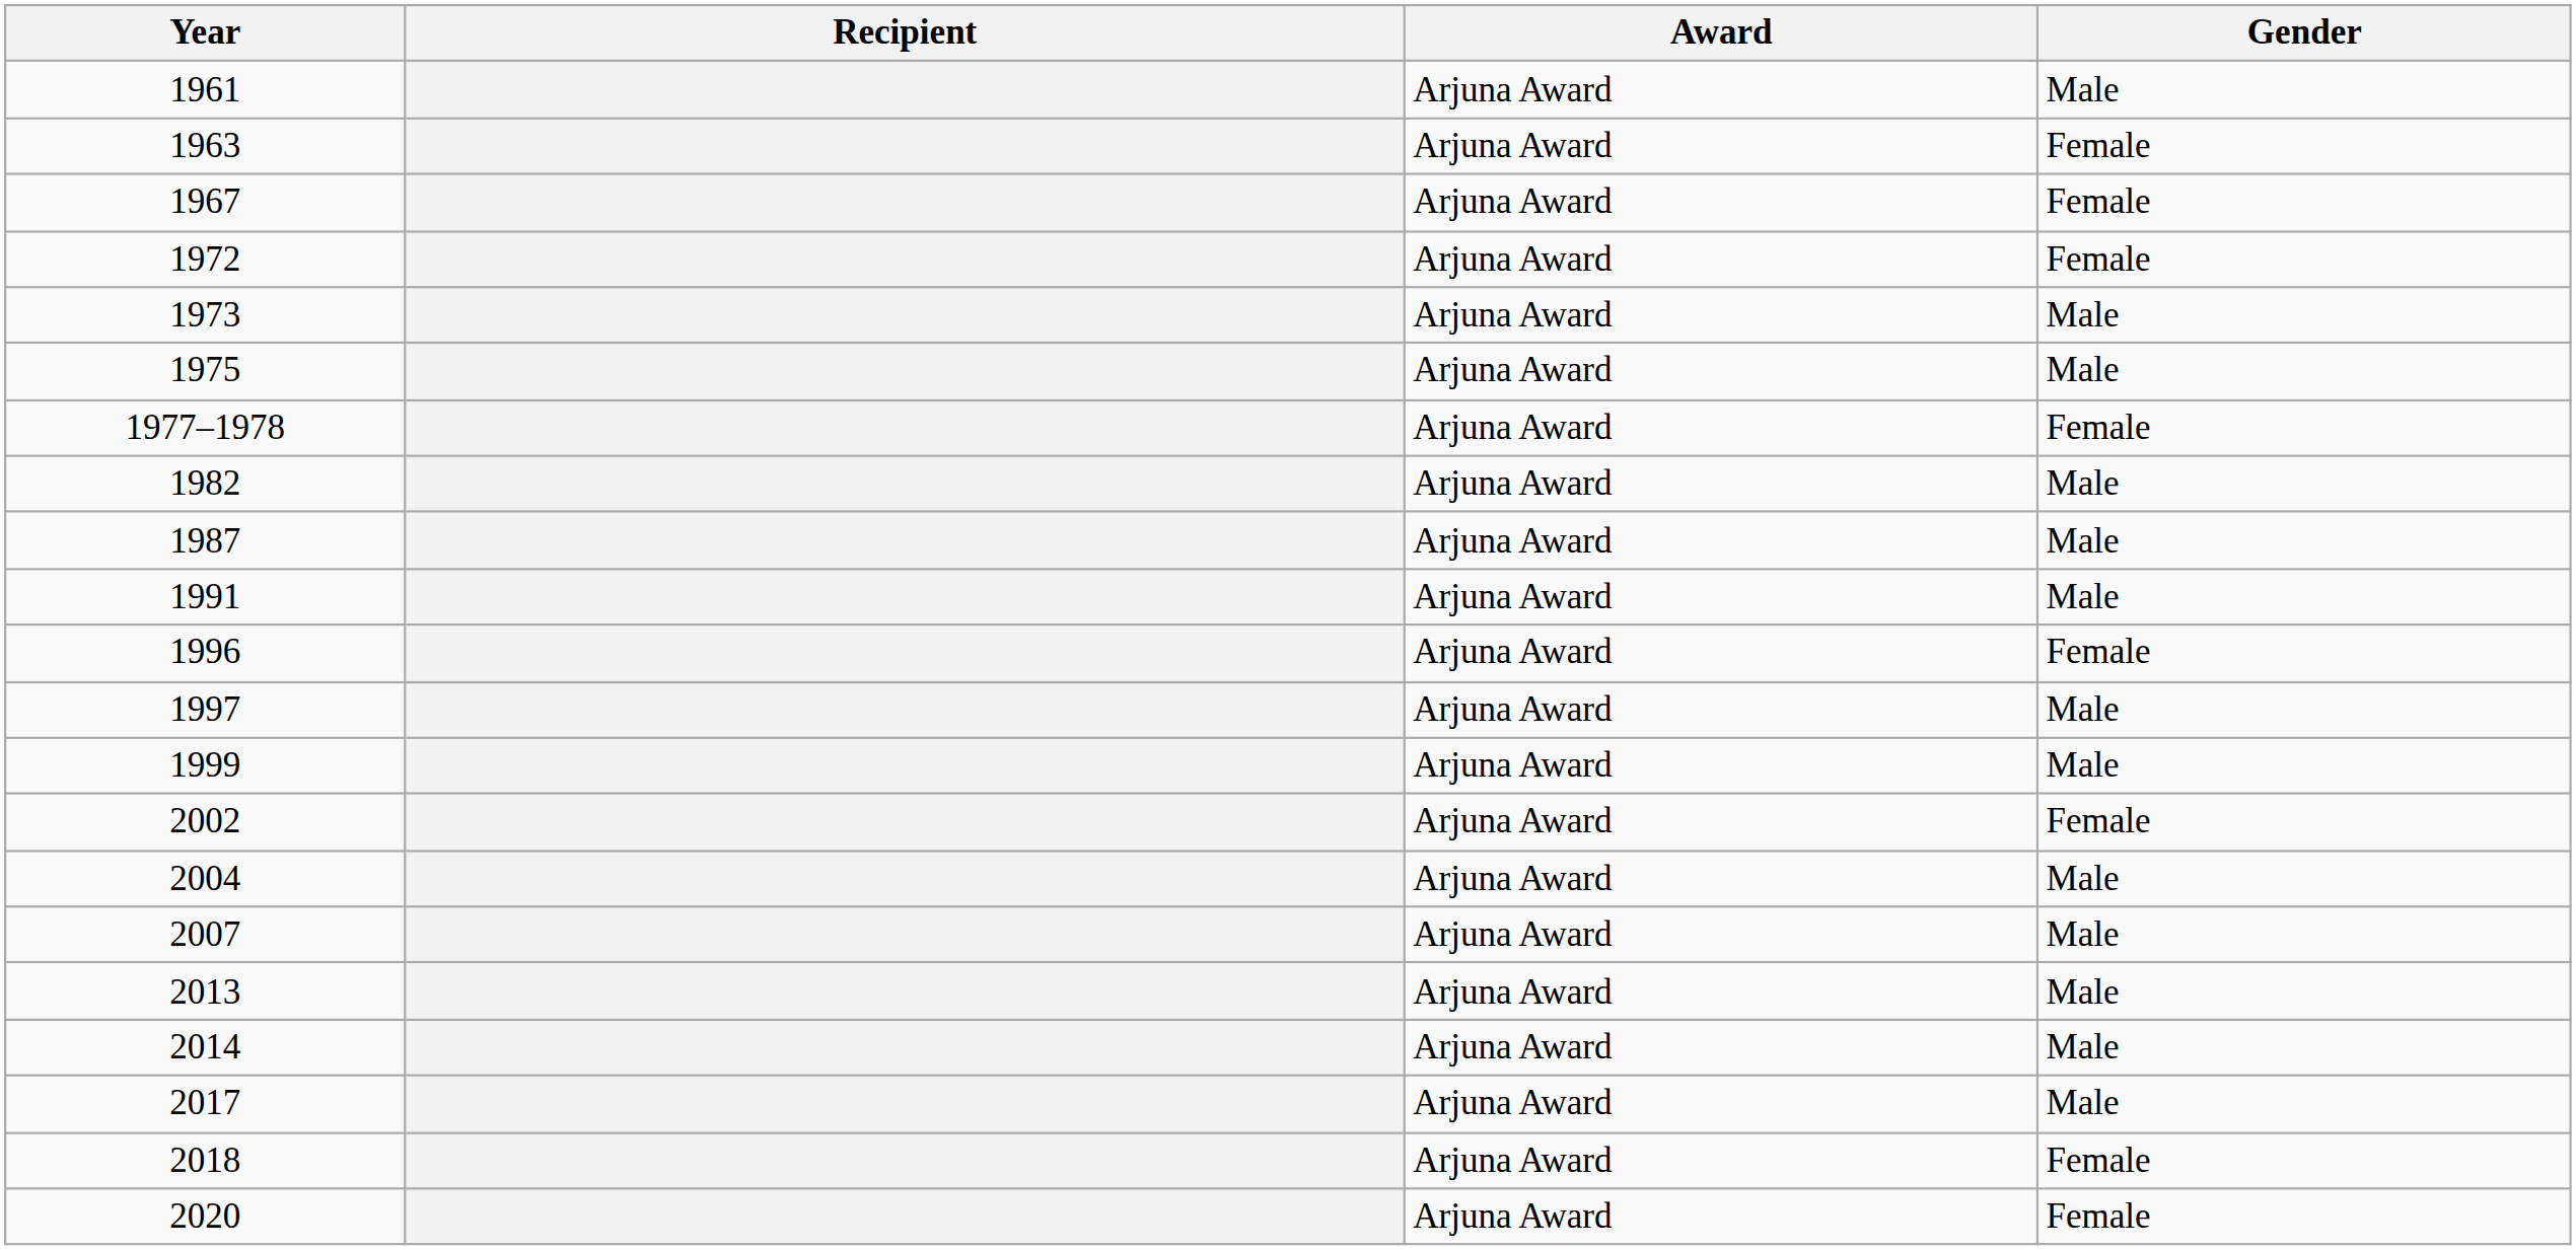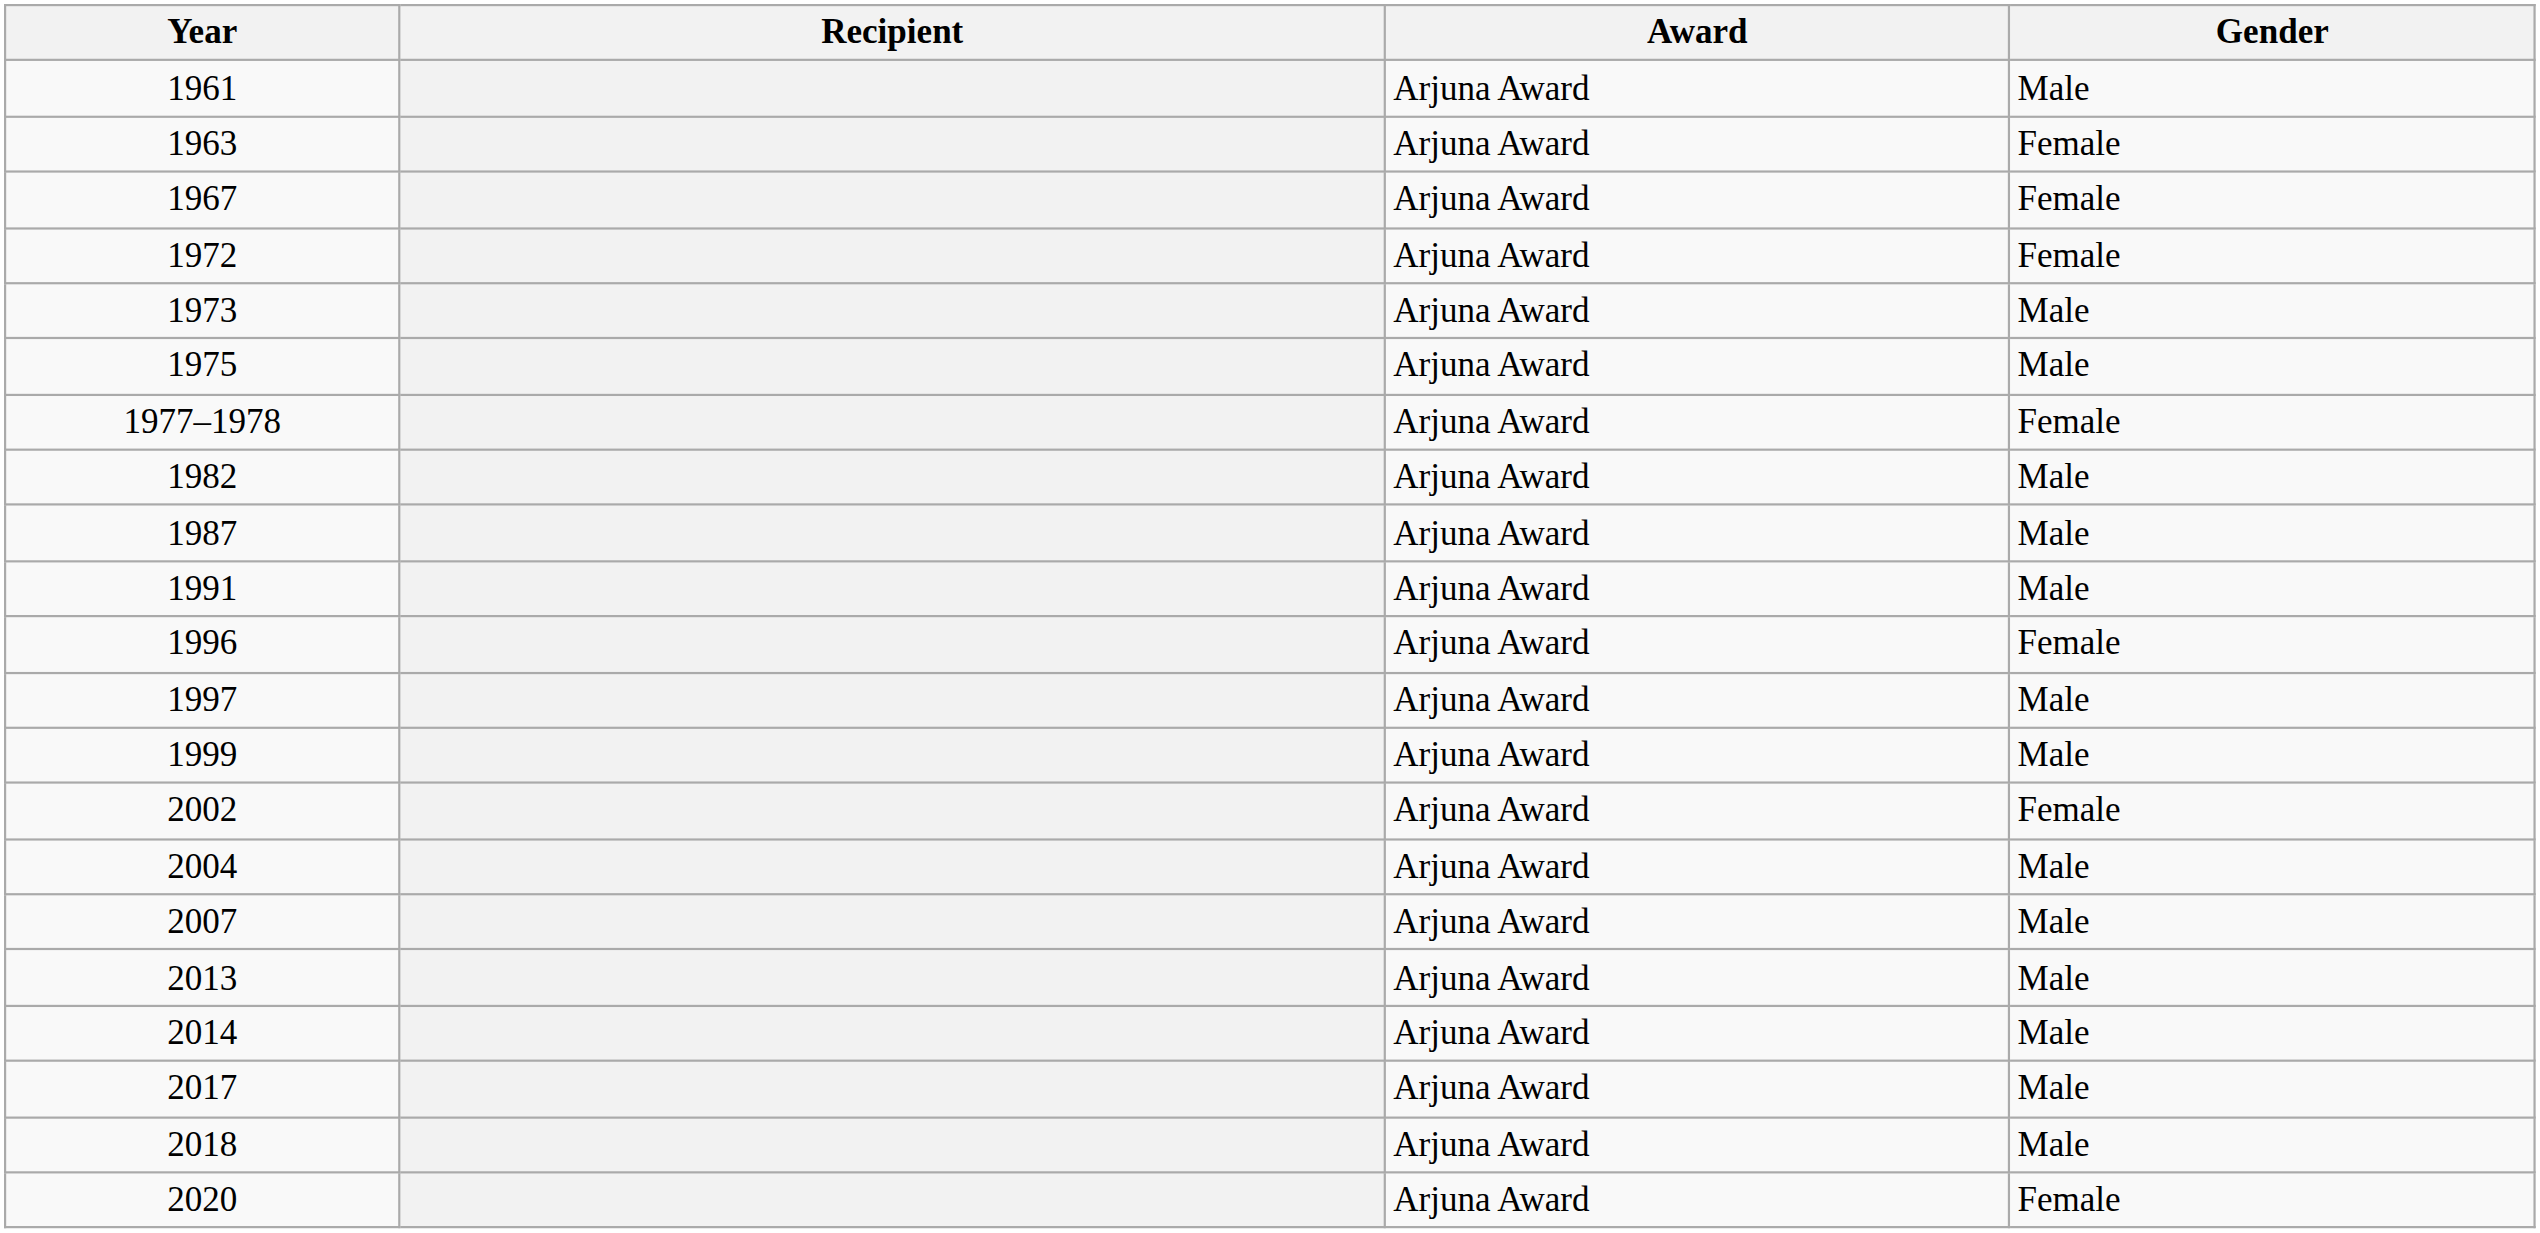2018 | Gender: Female -> Male
